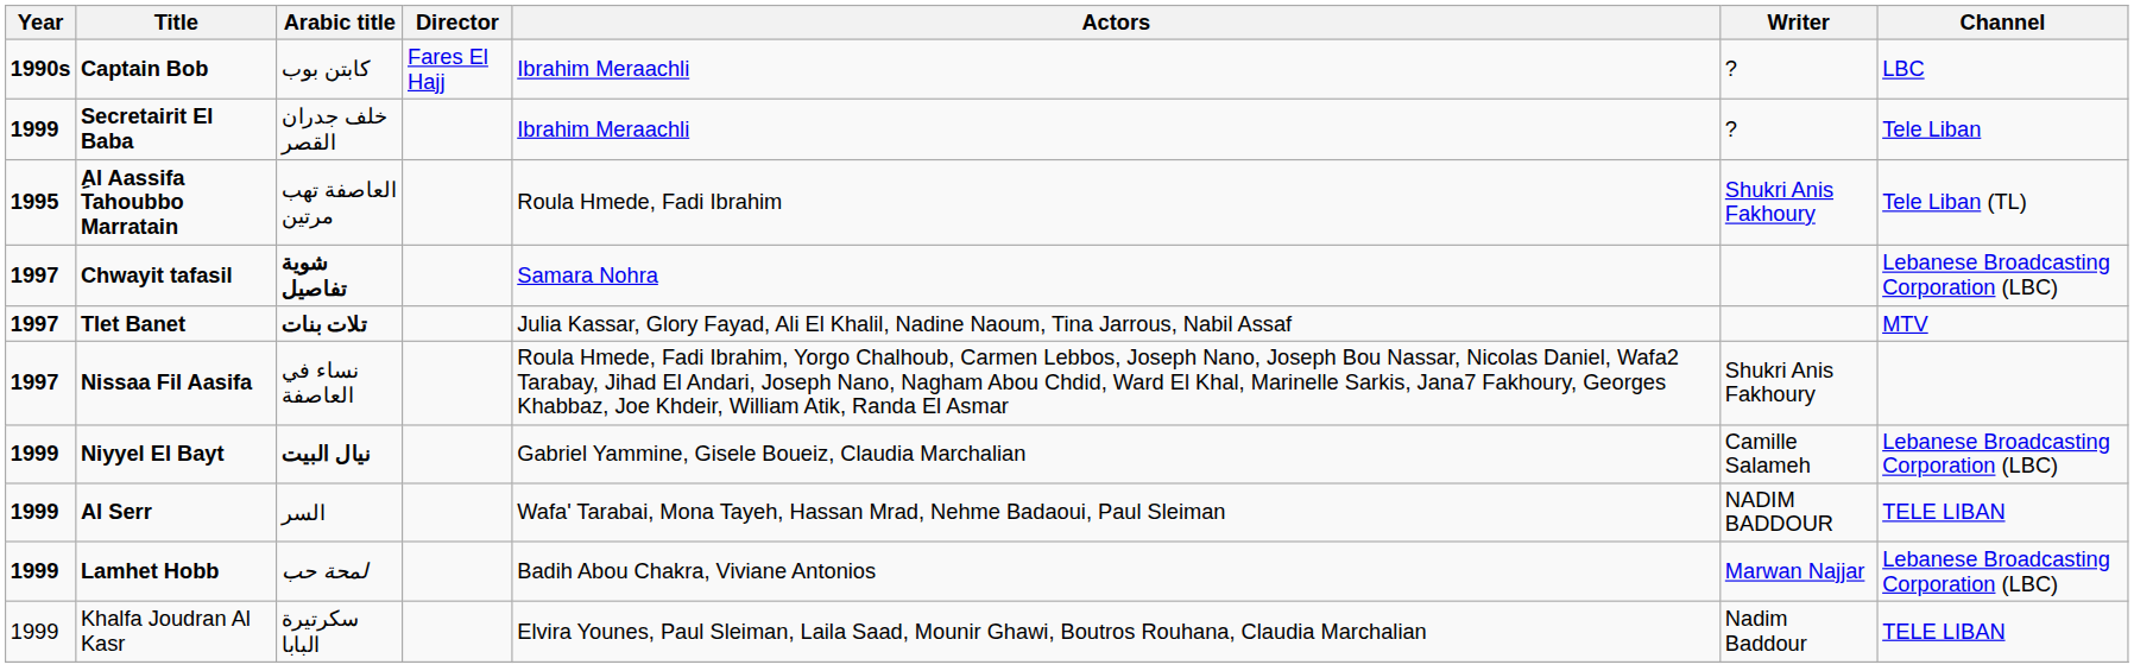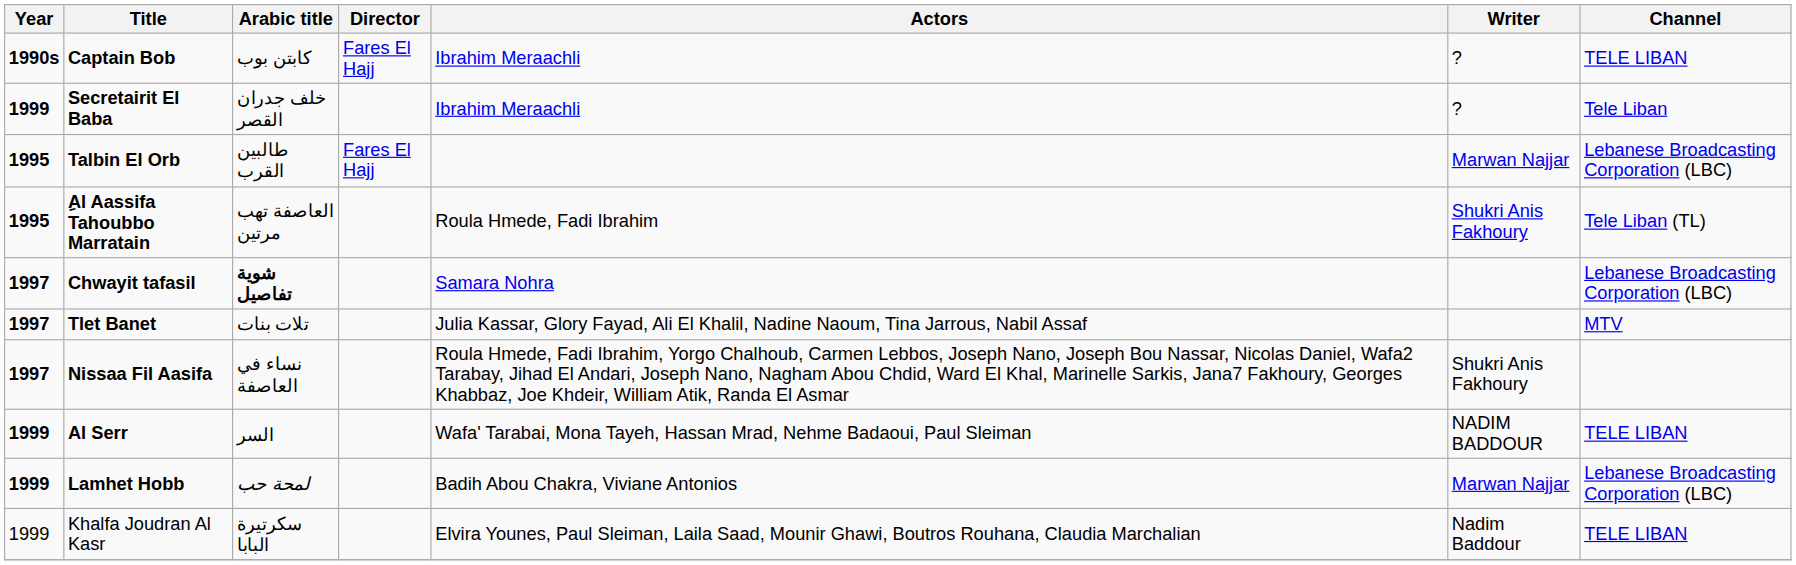Captain Bob | Channel: LBC -> TELE LIBAN
+ row: 1995 | Talbin El Orb | طالبين القرب | Fares El Hajj | Marwan Najjar | Lebanese Broadcasting Corporation (LBC)
Tlet Banet | Arabic title: bold -> normal
- row: 1999 | Niyyel El Bayt | نيال البيت | Gabriel Yammine, Gisele Boueiz, Claudia Marchalian | Camille Salameh | Lebanese Broadcasting Corporation (LBC)
